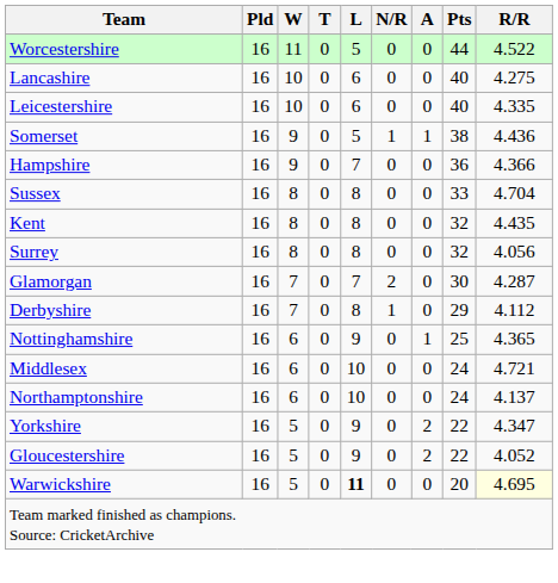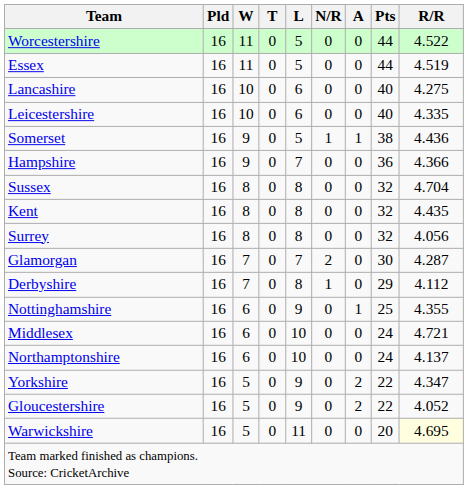+ row: Essex | 16 | 11 | 0 | 5 | 0 | 0 | 44 | 4.519
Sussex | Pts: 33 -> 32
Nottinghamshire | R/R: 4.365 -> 4.355
Warwickshire | L: bold -> normal
